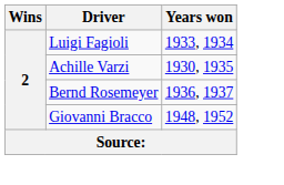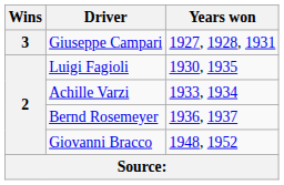+ row: 3 | Giuseppe Campari | 1927, 1928, 1931
Luigi Fagioli | Years won: 1933, 1934 -> 1930, 1935
Achille Varzi | Years won: 1930, 1935 -> 1933, 1934
